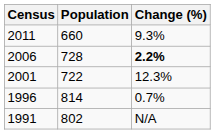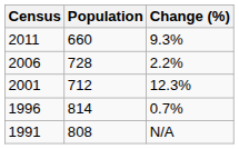2006 | Change (%): bold -> normal
2001 | Population: 722 -> 712
1991 | Population: 802 -> 808
